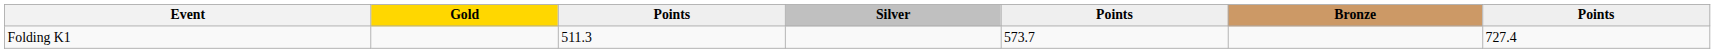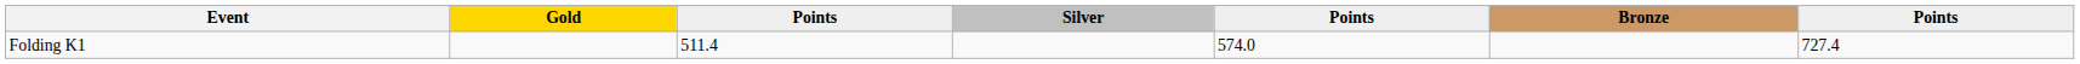Folding K1 | column 3: 511.3 -> 511.4
Folding K1 | column 5: 573.7 -> 574.0
